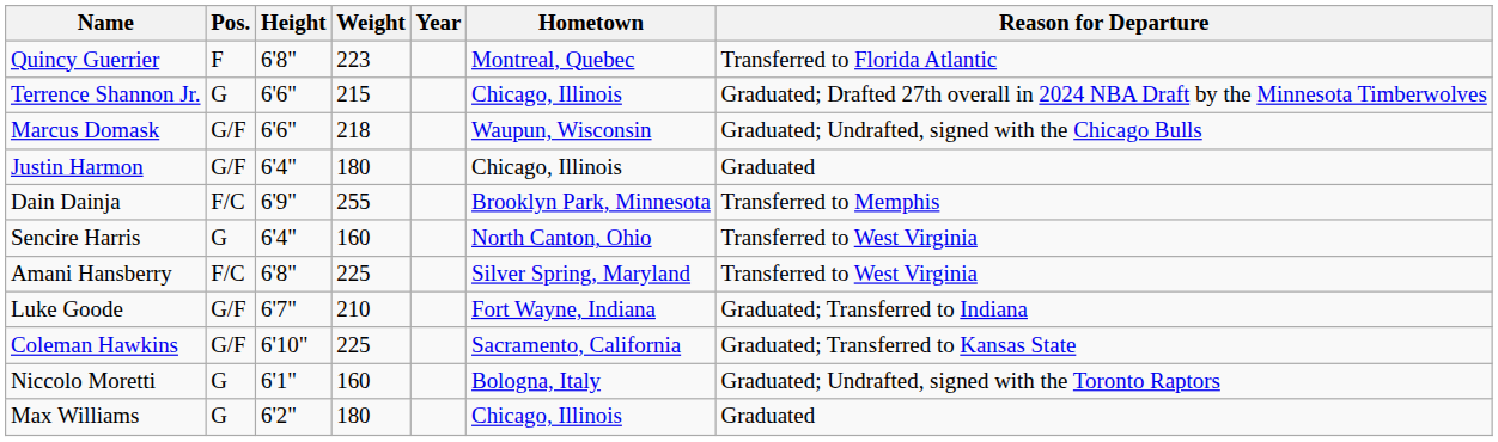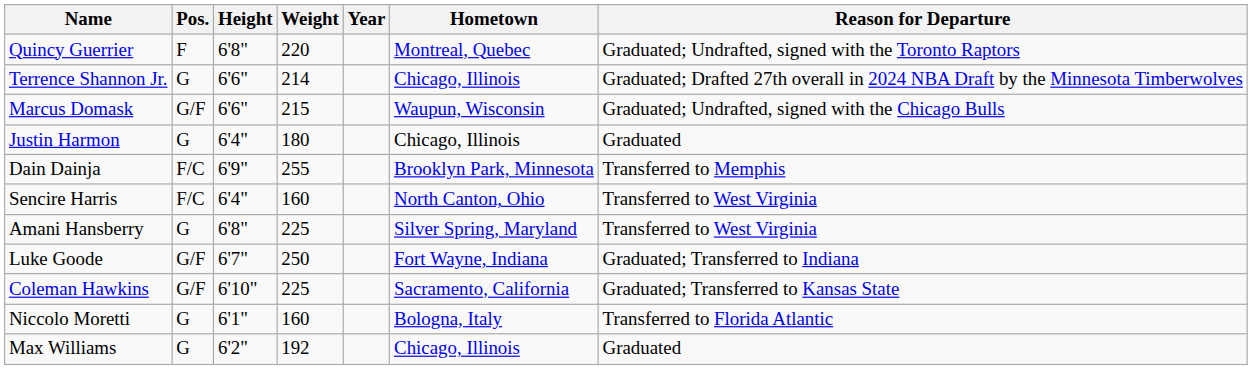Quincy Guerrier | Weight: 223 -> 220
Quincy Guerrier | Reason for Departure: Transferred to Florida Atlantic -> Graduated; Undrafted, signed with the Toronto Raptors
Terrence Shannon Jr. | Weight: 215 -> 214
Marcus Domask | Weight: 218 -> 215
Justin Harmon | Pos.: G/F -> G
Sencire Harris | Pos.: G -> F/C
Amani Hansberry | Pos.: F/C -> G
Luke Goode | Weight: 210 -> 250
Niccolo Moretti | Reason for Departure: Graduated; Undrafted, signed with the Toronto Raptors -> Transferred to Florida Atlantic
Max Williams | Weight: 180 -> 192
